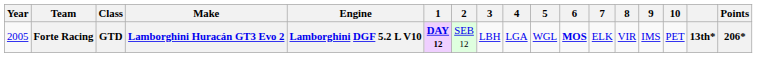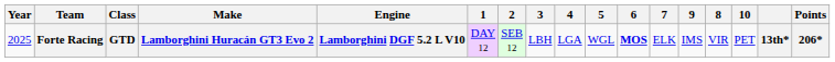columns swapped: 8 <-> 9
Forte Racing | Year: 2005 -> 2025
Forte Racing | 1: bold -> normal
